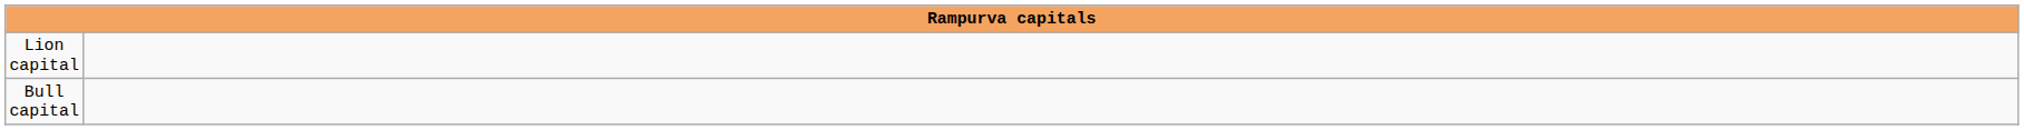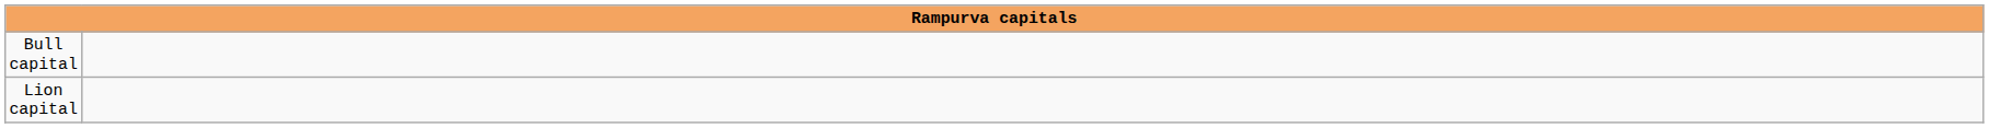rows swapped: Lion capital <-> Bull capital
